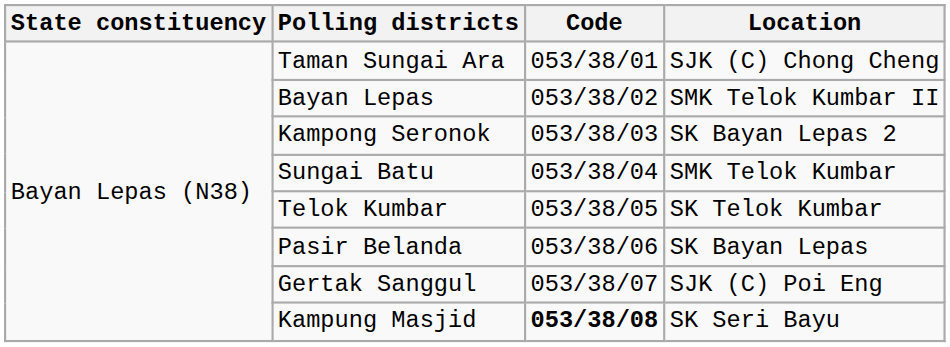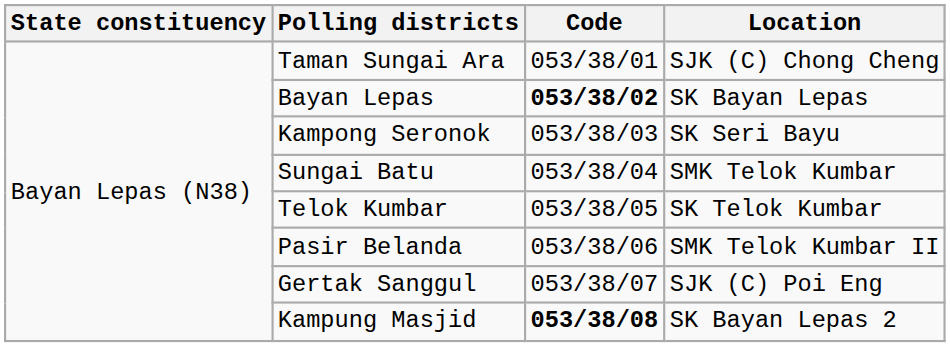Bayan Lepas | Code: normal -> bold
Bayan Lepas | Location: SMK Telok Kumbar II -> SK Bayan Lepas
Kampong Seronok | Location: SK Bayan Lepas 2 -> SK Seri Bayu
Pasir Belanda | Location: SK Bayan Lepas -> SMK Telok Kumbar II
Kampung Masjid | Location: SK Seri Bayu -> SK Bayan Lepas 2
